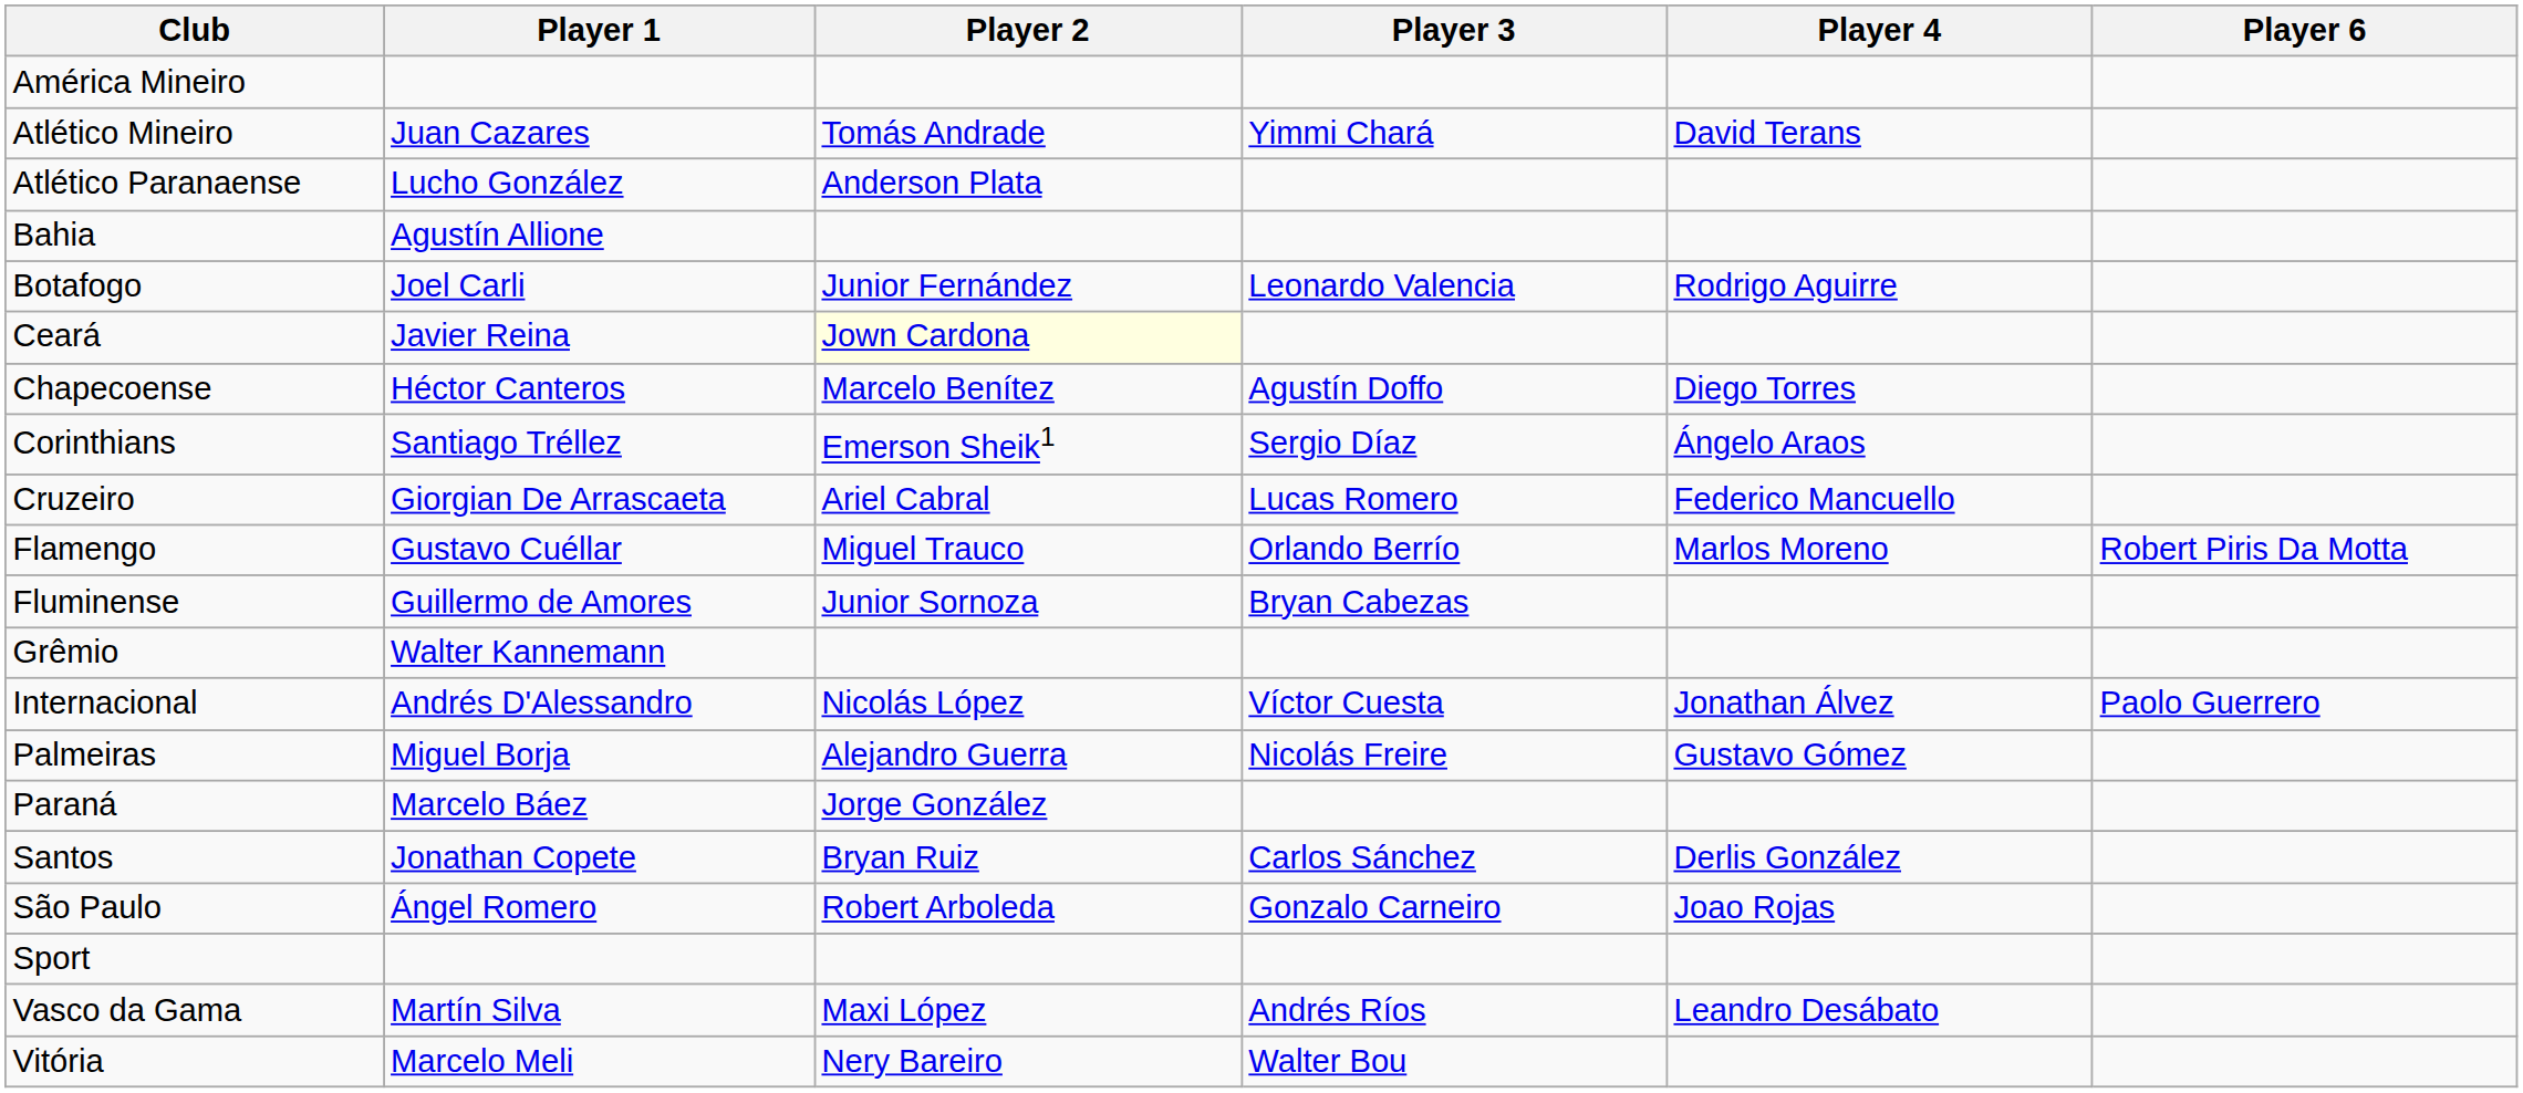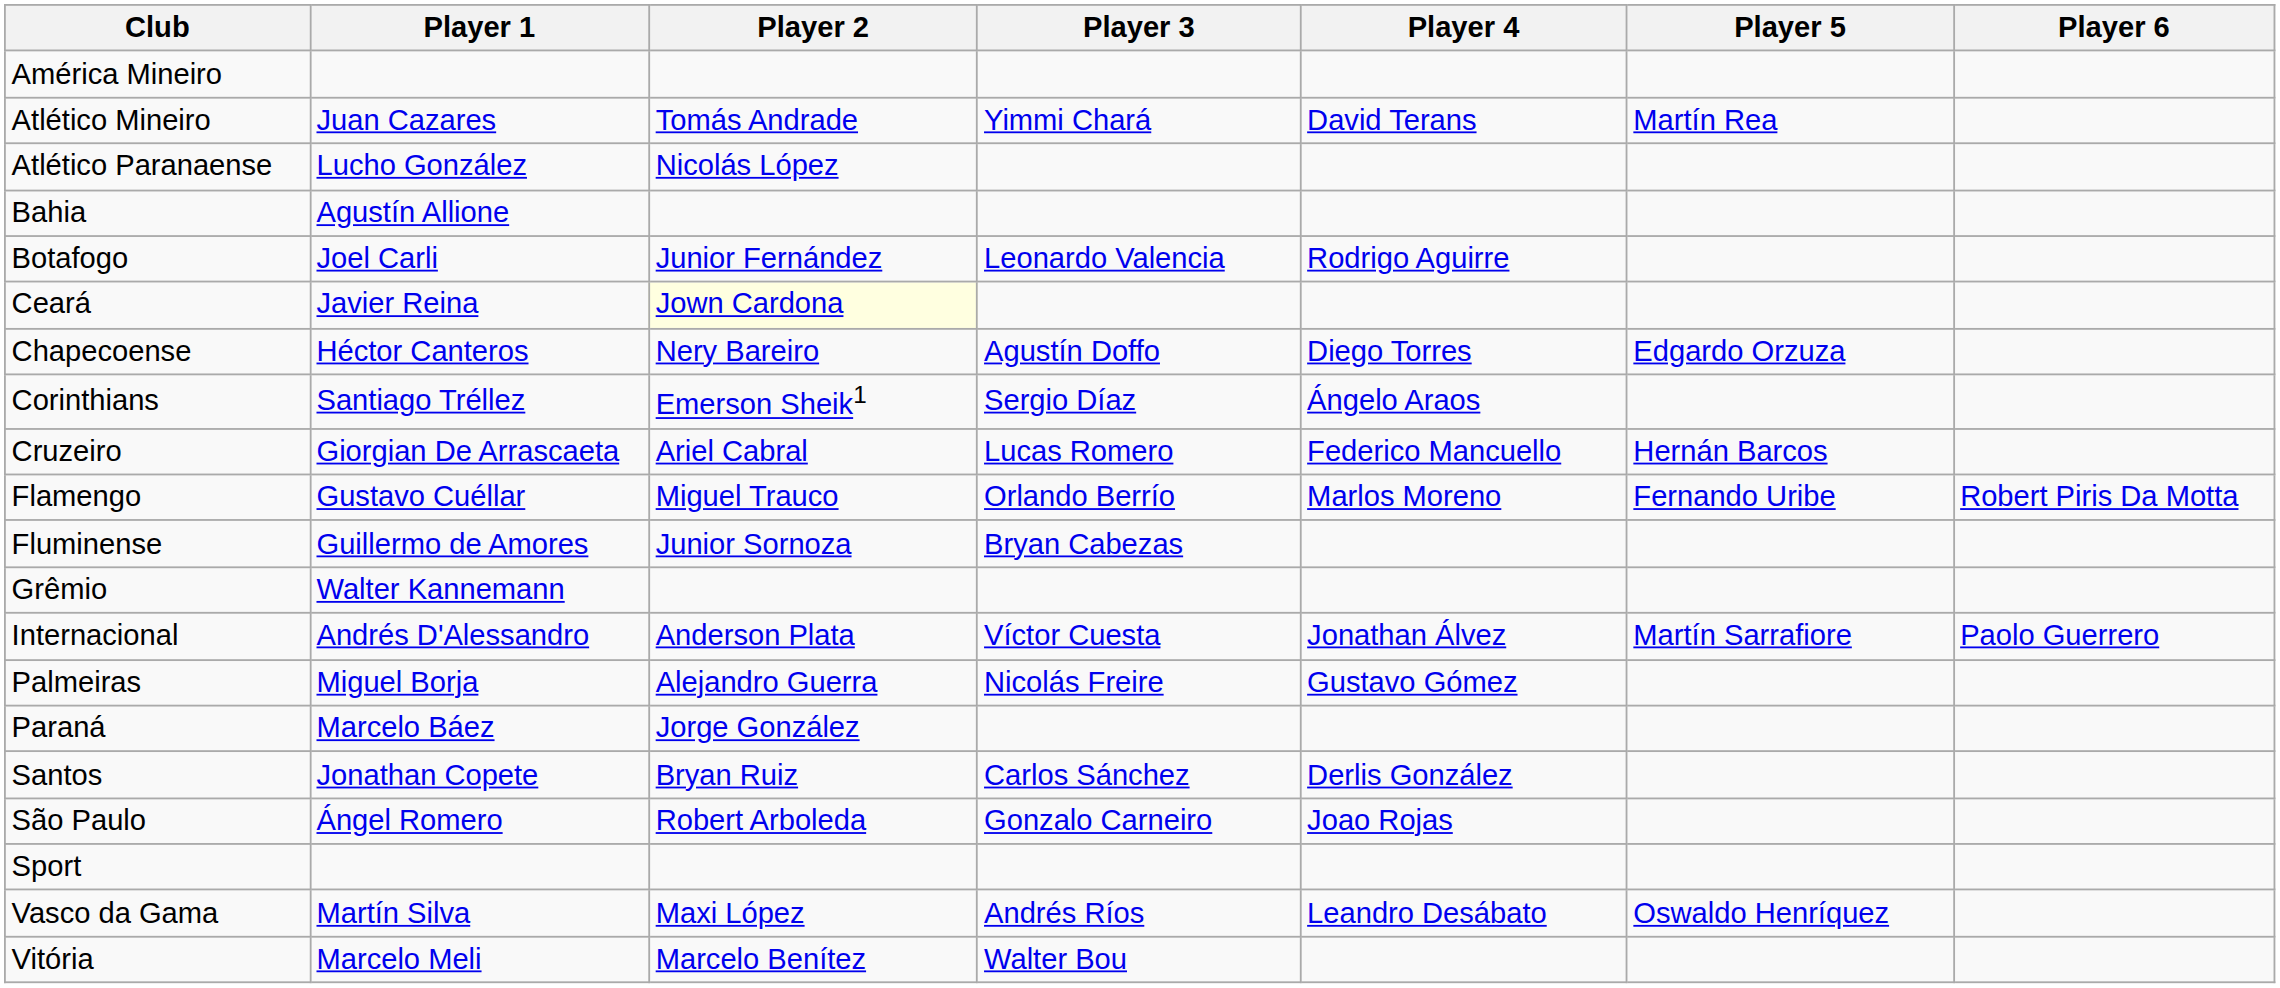+ column: Player 5 | Martín Rea | Edgardo Orzuza | Hernán Barcos | Fernando Uribe | Martín Sarrafiore | Oswaldo Henríquez
Atlético Paranaense | Player 2: Anderson Plata -> Nicolás López
Chapecoense | Player 2: Marcelo Benítez -> Nery Bareiro
Internacional | Player 2: Nicolás López -> Anderson Plata
Vitória | Player 2: Nery Bareiro -> Marcelo Benítez
